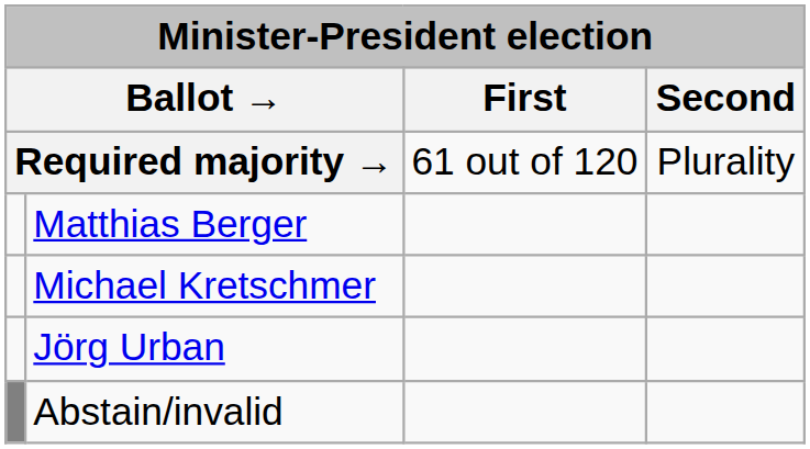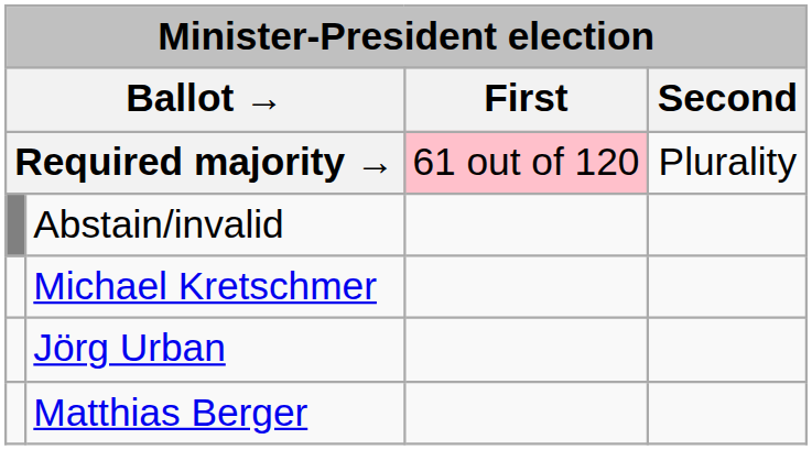Required majority → | First: no background -> pink background
rows swapped: Matthias Berger <-> Abstain/invalid
